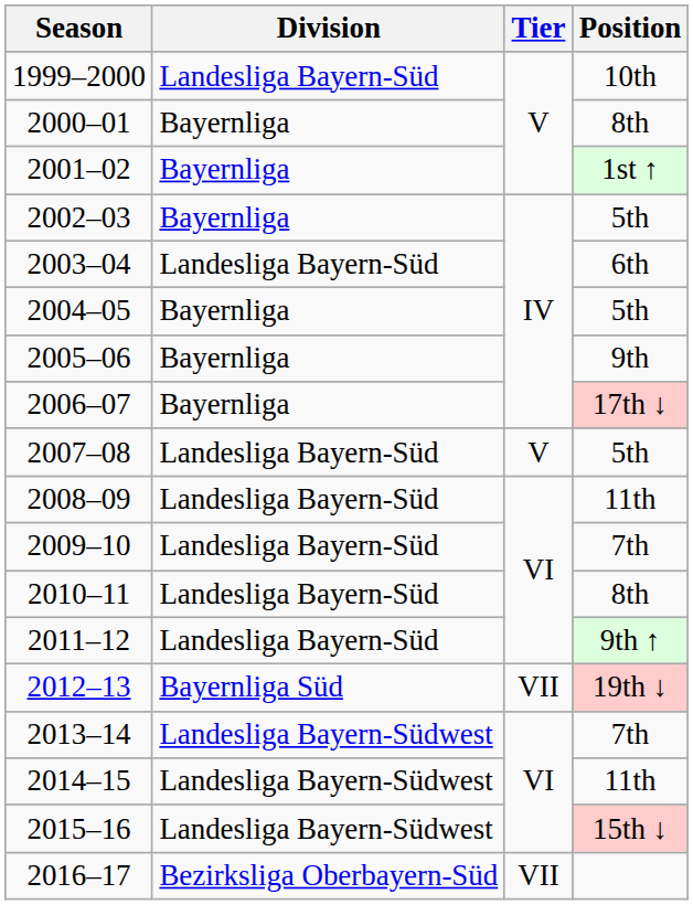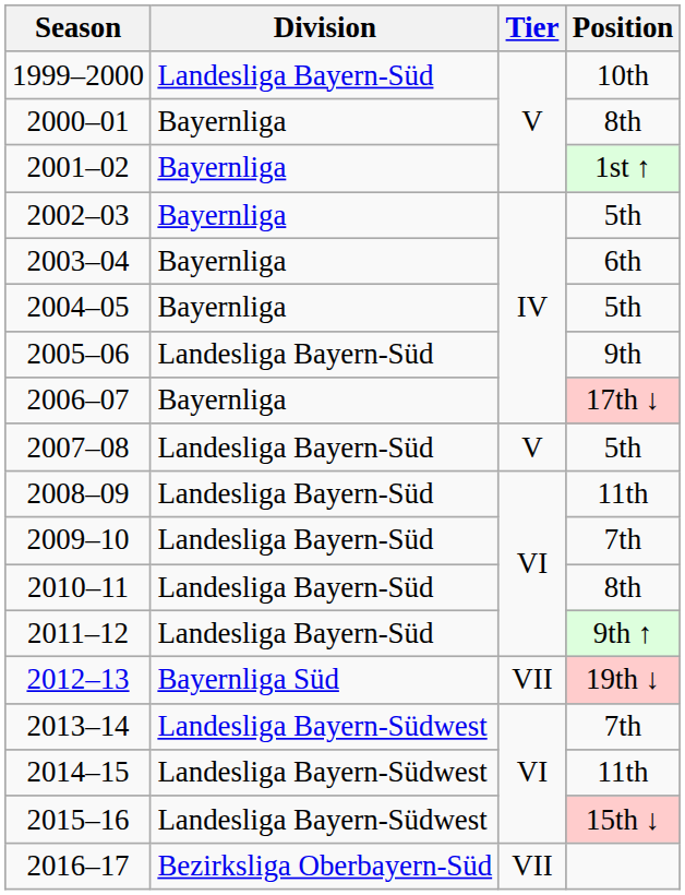2003–04 | Division: Landesliga Bayern-Süd -> Bayernliga
2005–06 | Division: Bayernliga -> Landesliga Bayern-Süd
